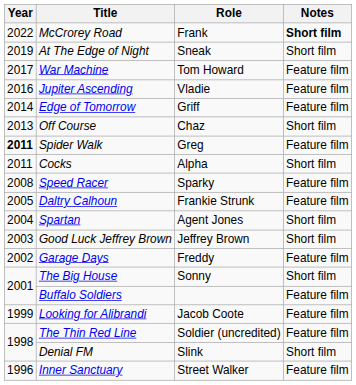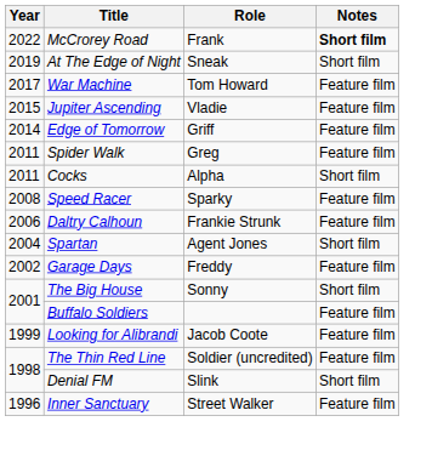Jupiter Ascending | Year: 2016 -> 2015
- row: 2013 | Off Course | Chaz | Short film
Spider Walk | Year: bold -> normal
Daltry Calhoun | Year: 2005 -> 2006
- row: 2003 | Good Luck Jeffrey Brown | Jeffrey Brown | Short film
